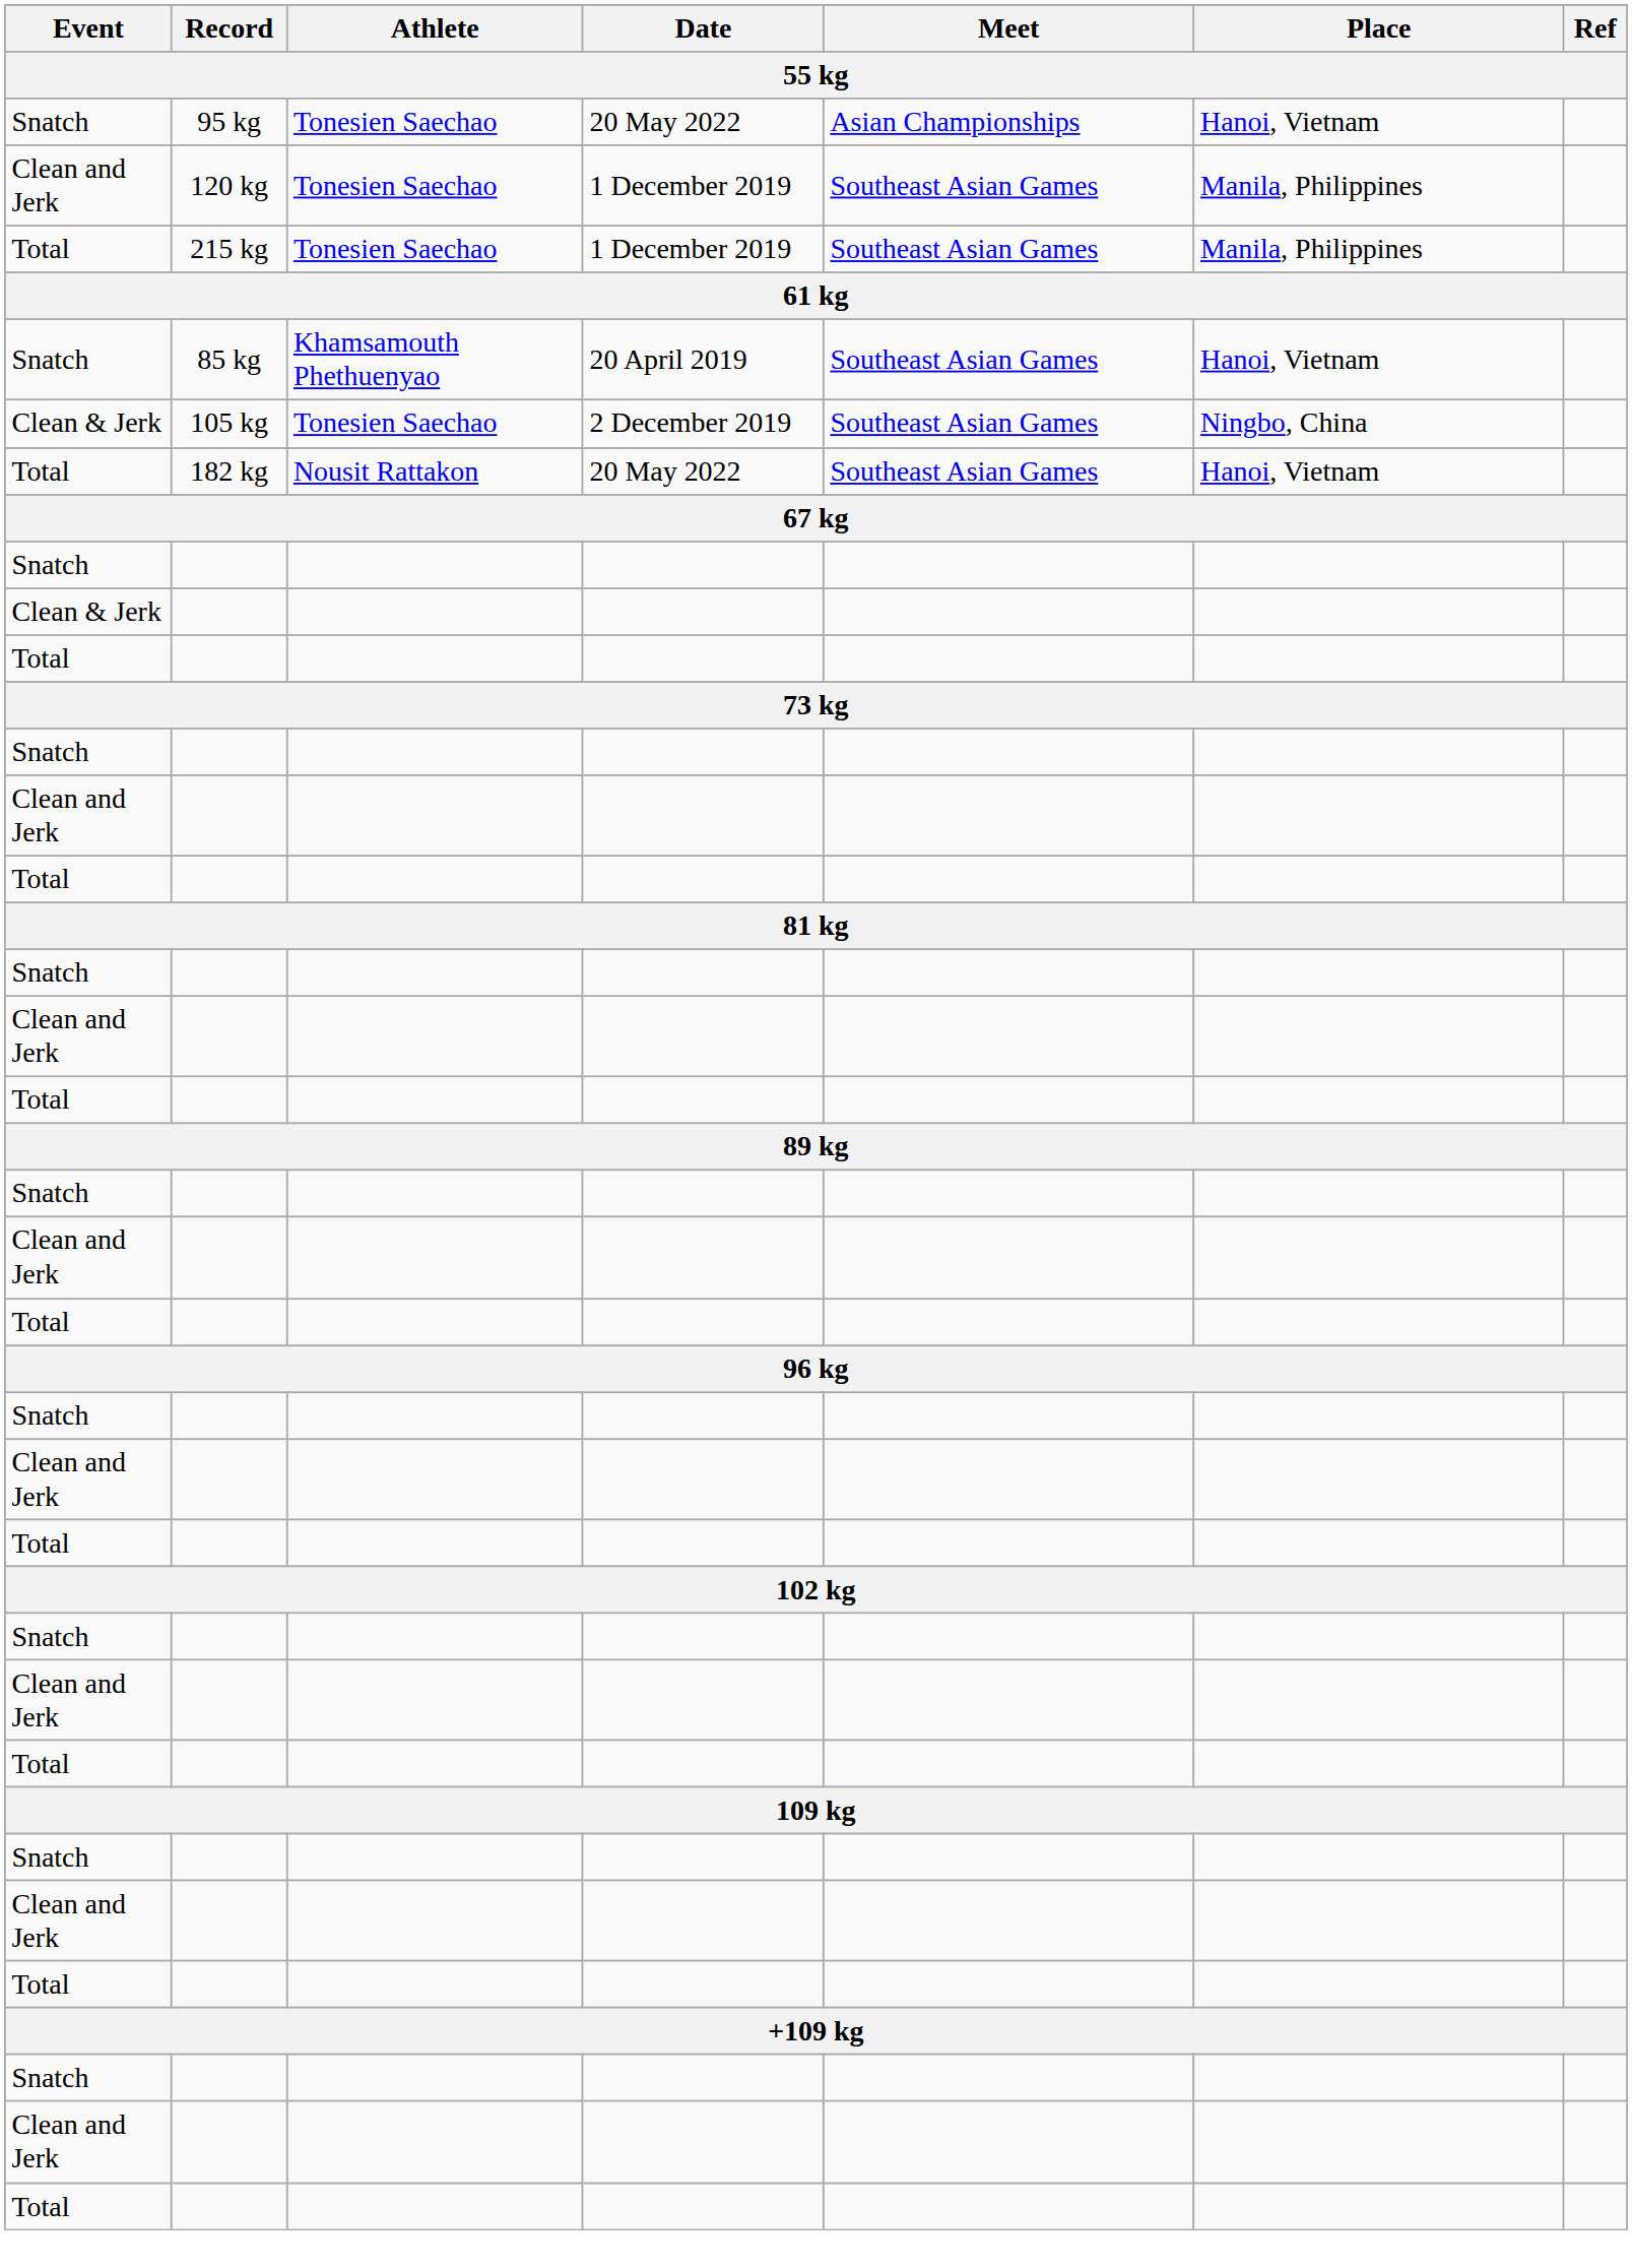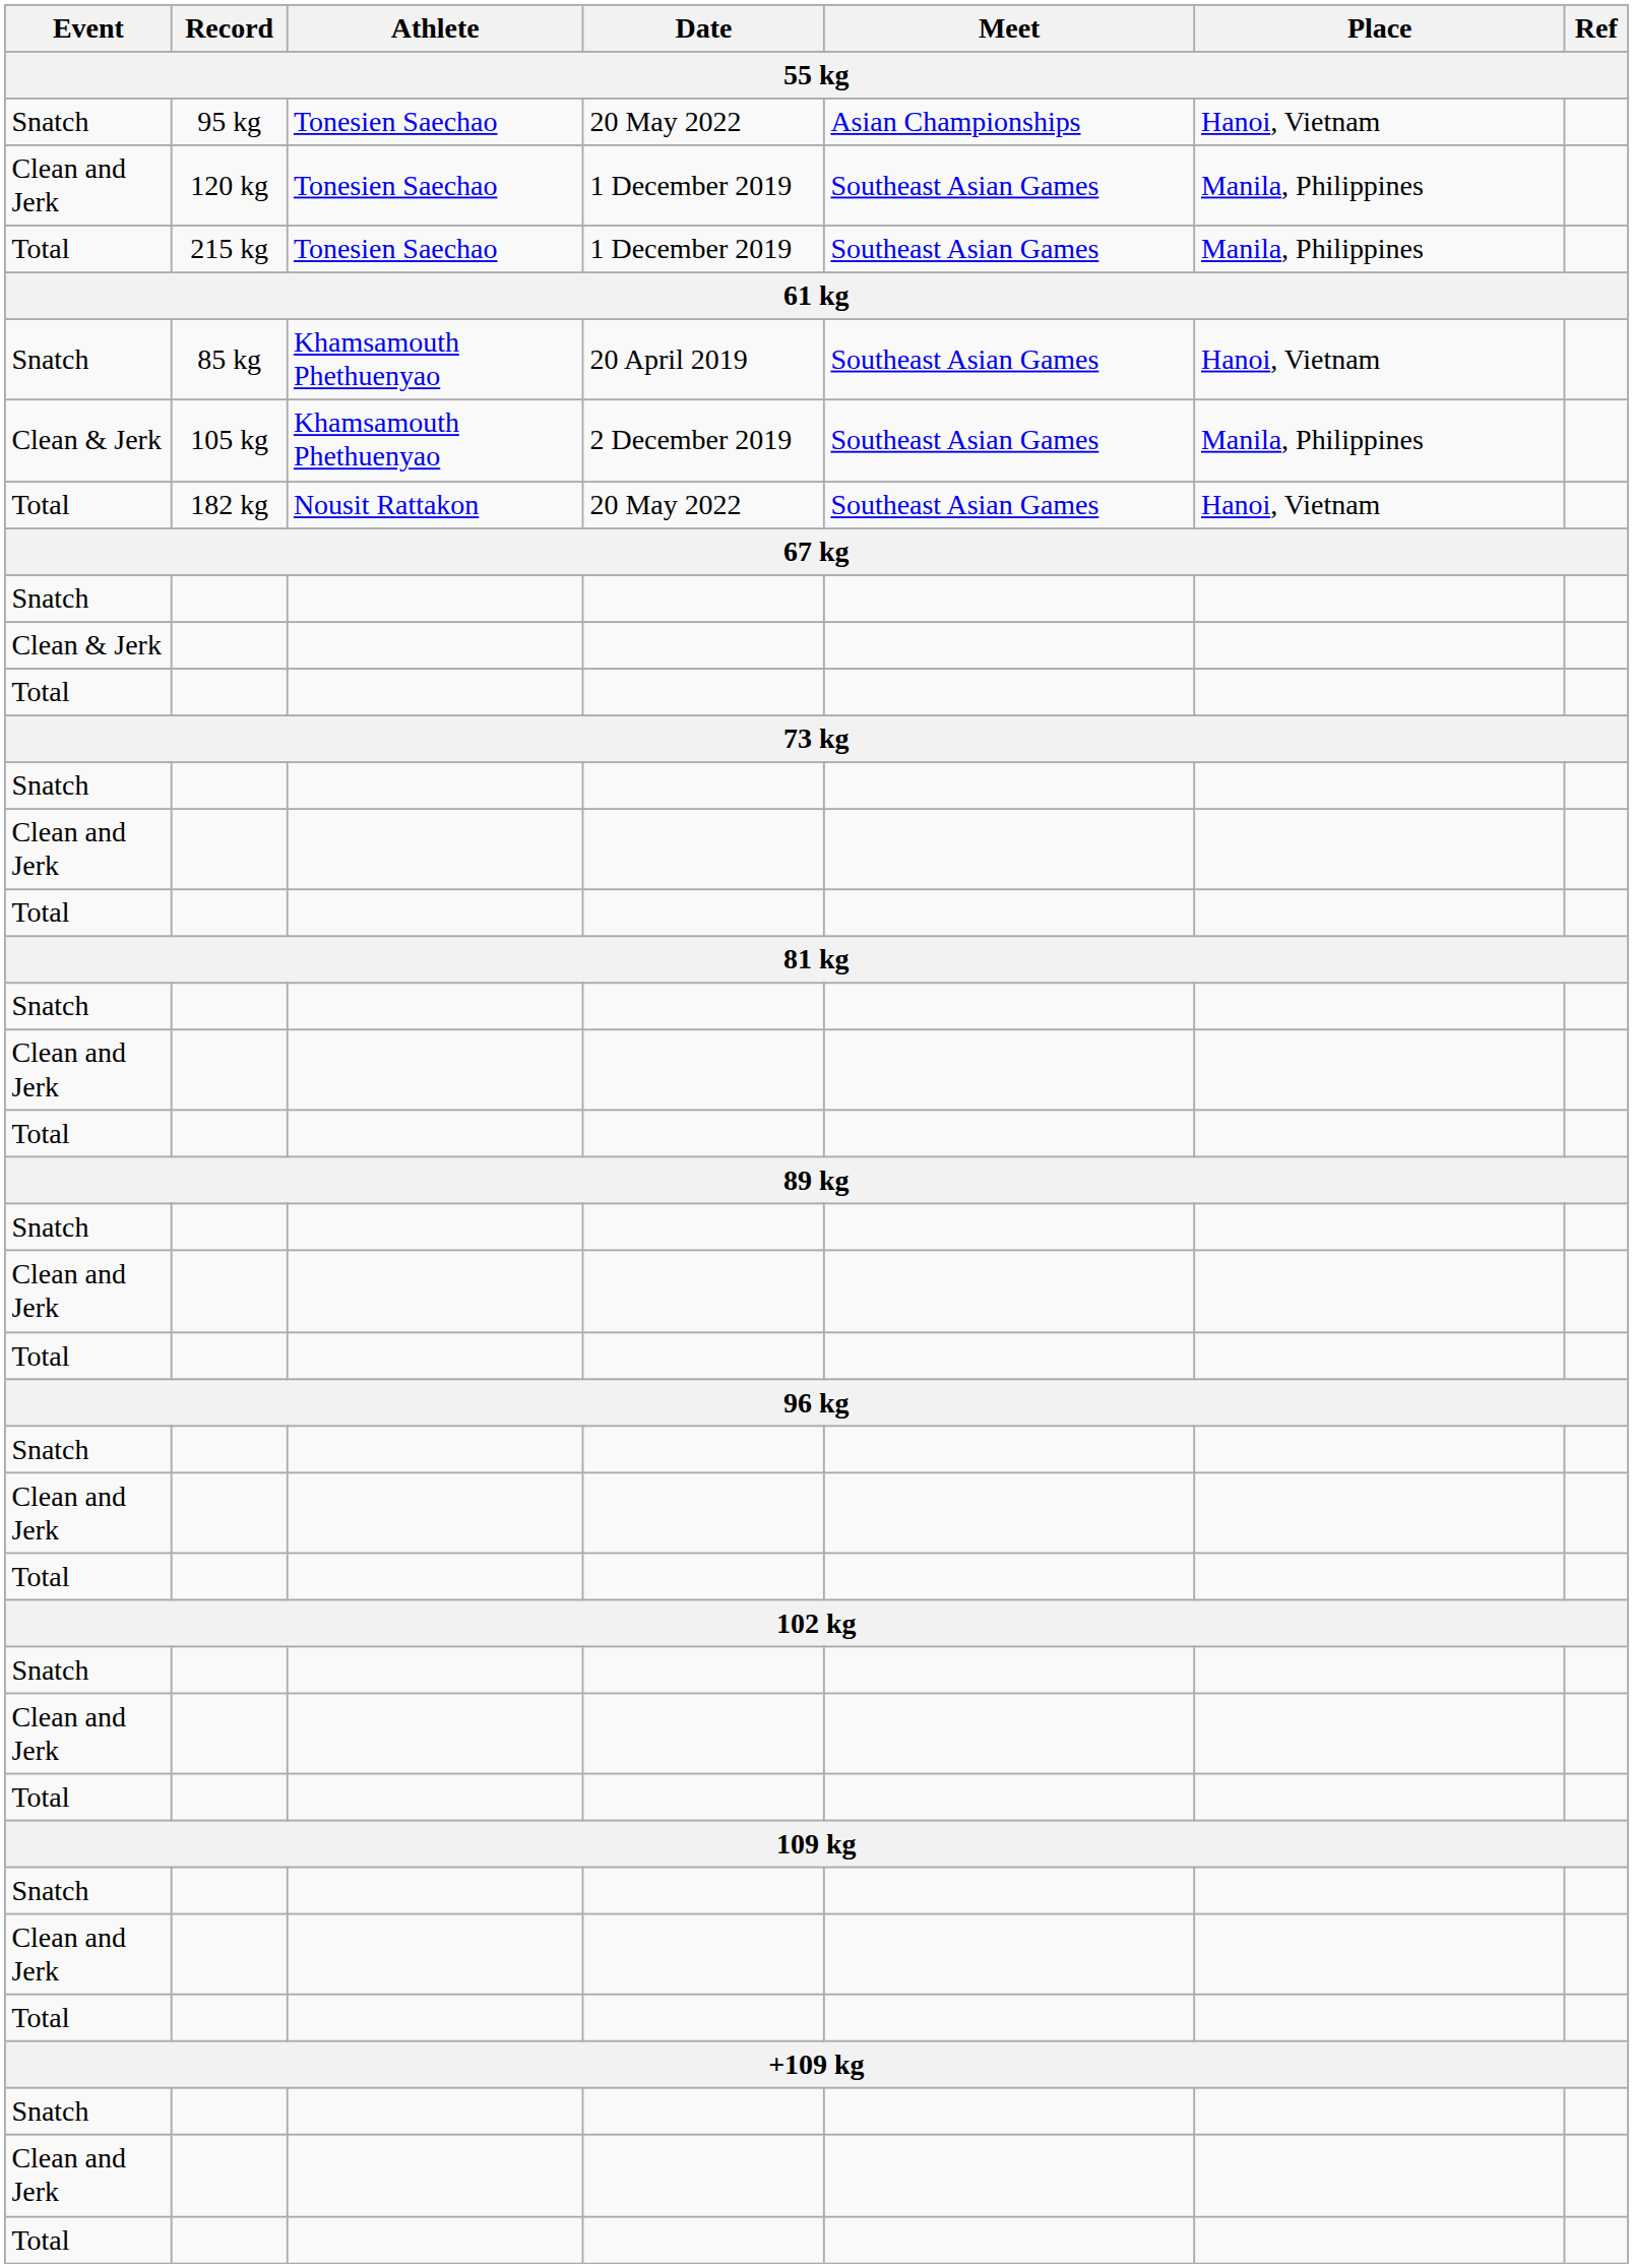105 kg | Athlete: Tonesien Saechao -> Khamsamouth Phethuenyao
105 kg | Place: Ningbo, China -> Manila, Philippines
